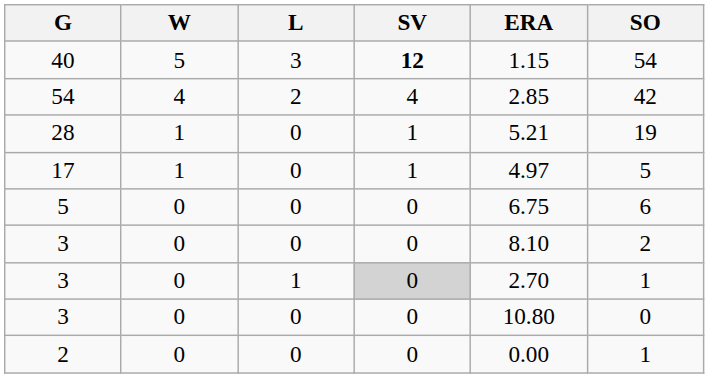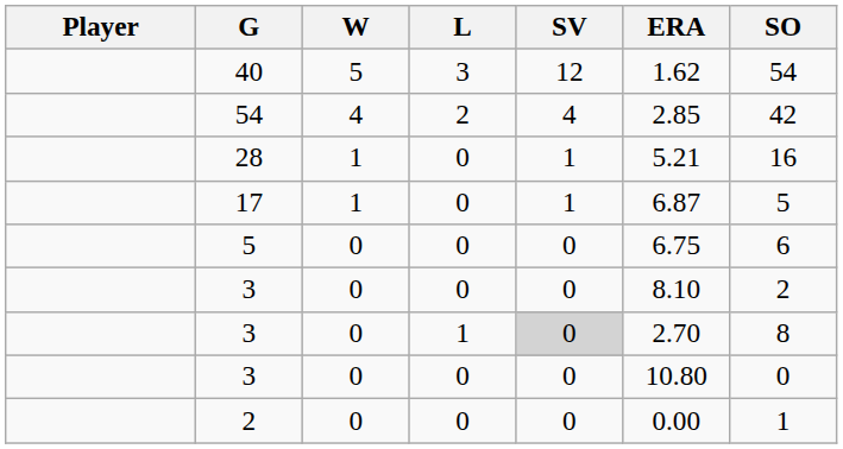+ column: Player
40 | SV: bold -> normal
40 | ERA: 1.15 -> 1.62
28 | SO: 19 -> 16
17 | ERA: 4.97 -> 6.87
3 / 1 | SO: 1 -> 8
